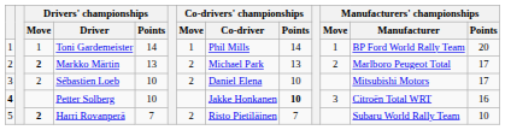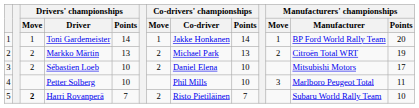Toni Gardemeister | Co-drivers' championships / Co-driver: Phil Mills -> Jakke Honkanen
Markko Märtin | Drivers' championships / Move: bold -> normal
Markko Märtin | Manufacturers' championships / Manufacturer: Marlboro Peugeot Total -> Citroën Total WRT
Markko Märtin | Manufacturers' championships / Points: 17 -> 19
Petter Solberg | column 1: bold -> normal
Petter Solberg | Co-drivers' championships / Co-driver: Jakke Honkanen -> Phil Mills
Petter Solberg | Co-drivers' championships / Points: bold -> normal
Petter Solberg | Manufacturers' championships / Manufacturer: Citroën Total WRT -> Marlboro Peugeot Total
Petter Solberg | Manufacturers' championships / Points: 16 -> 11
